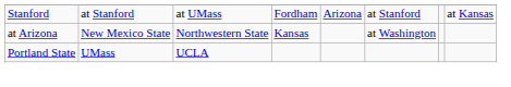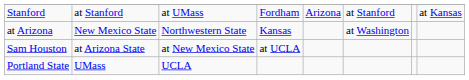+ row: Sam Houston | at Arizona State | at New Mexico State | at UCLA
